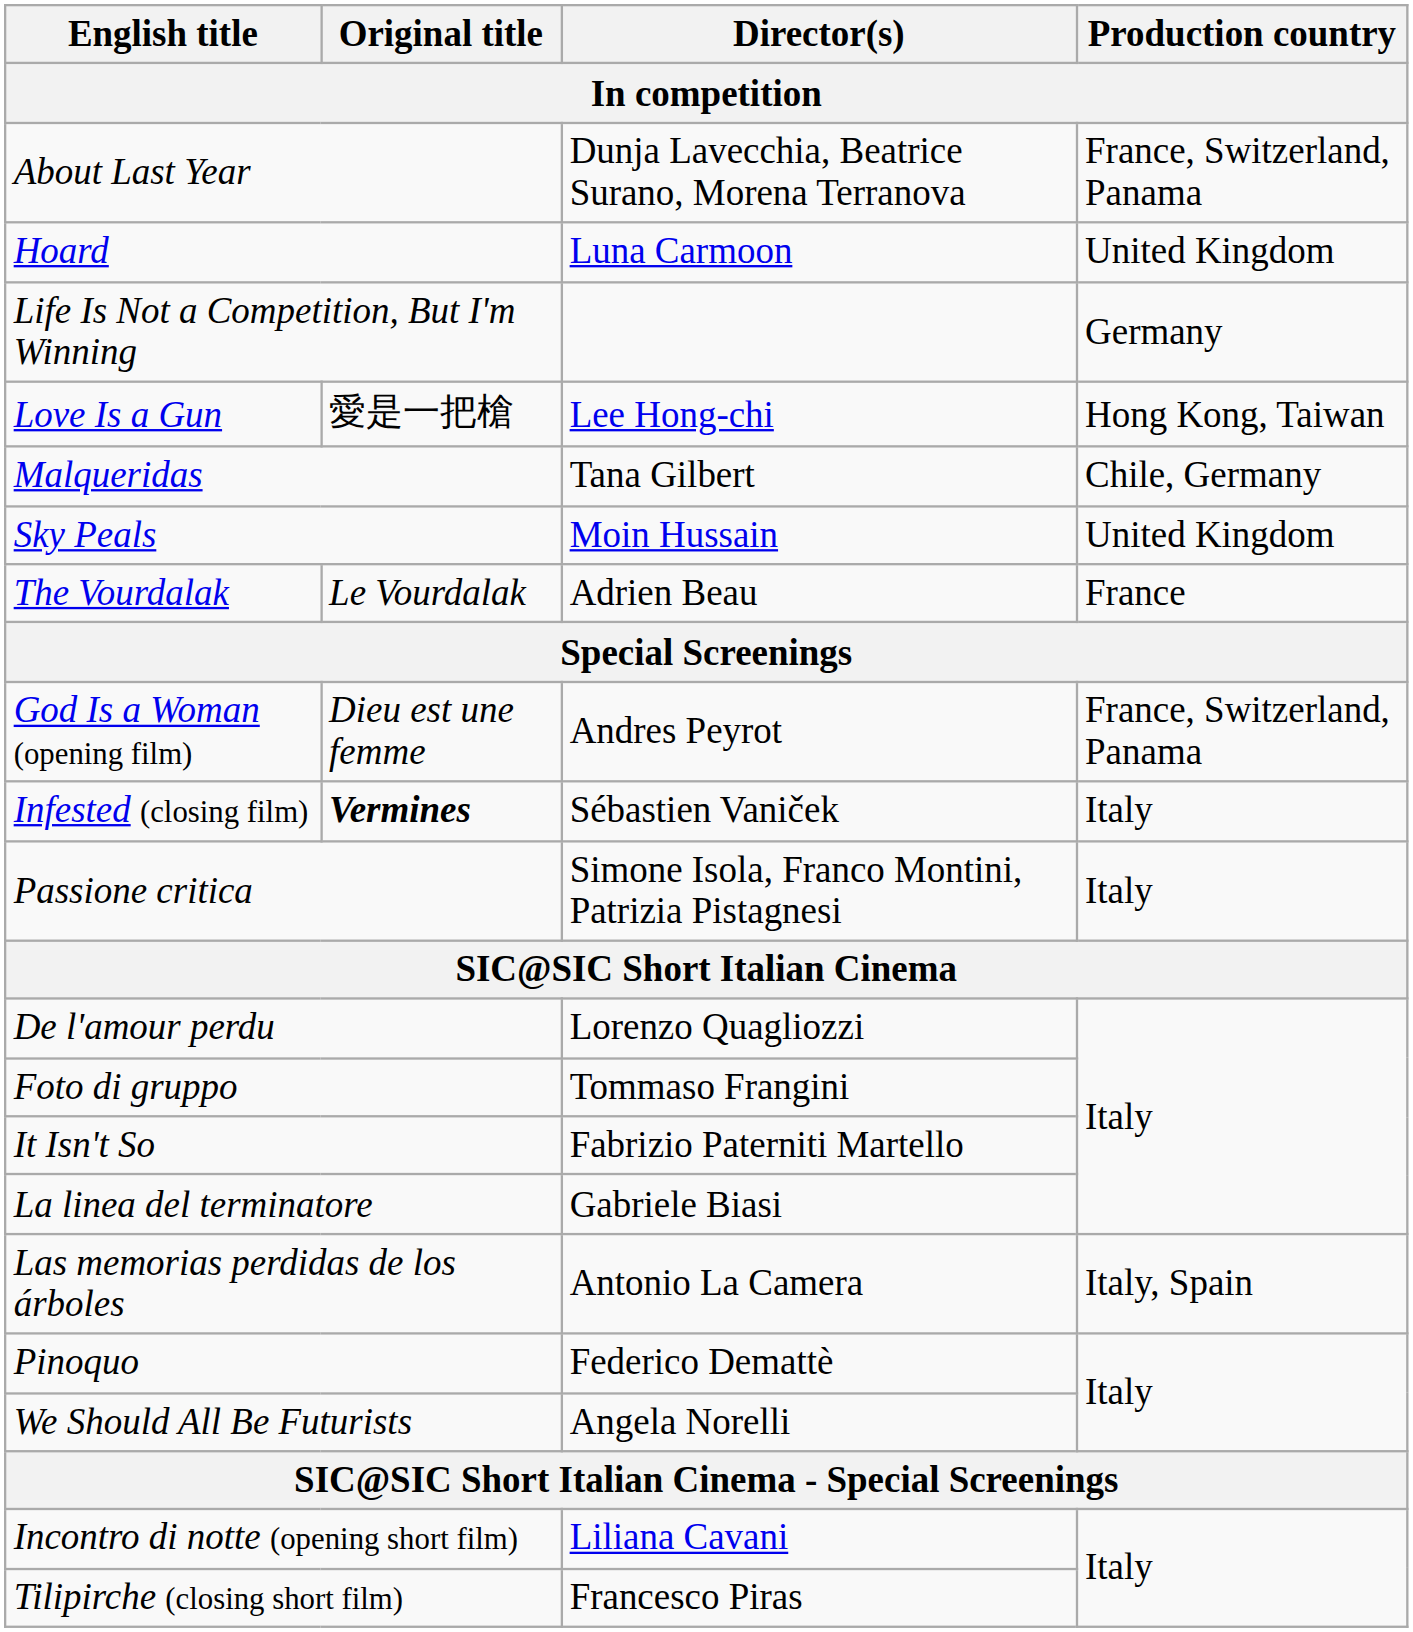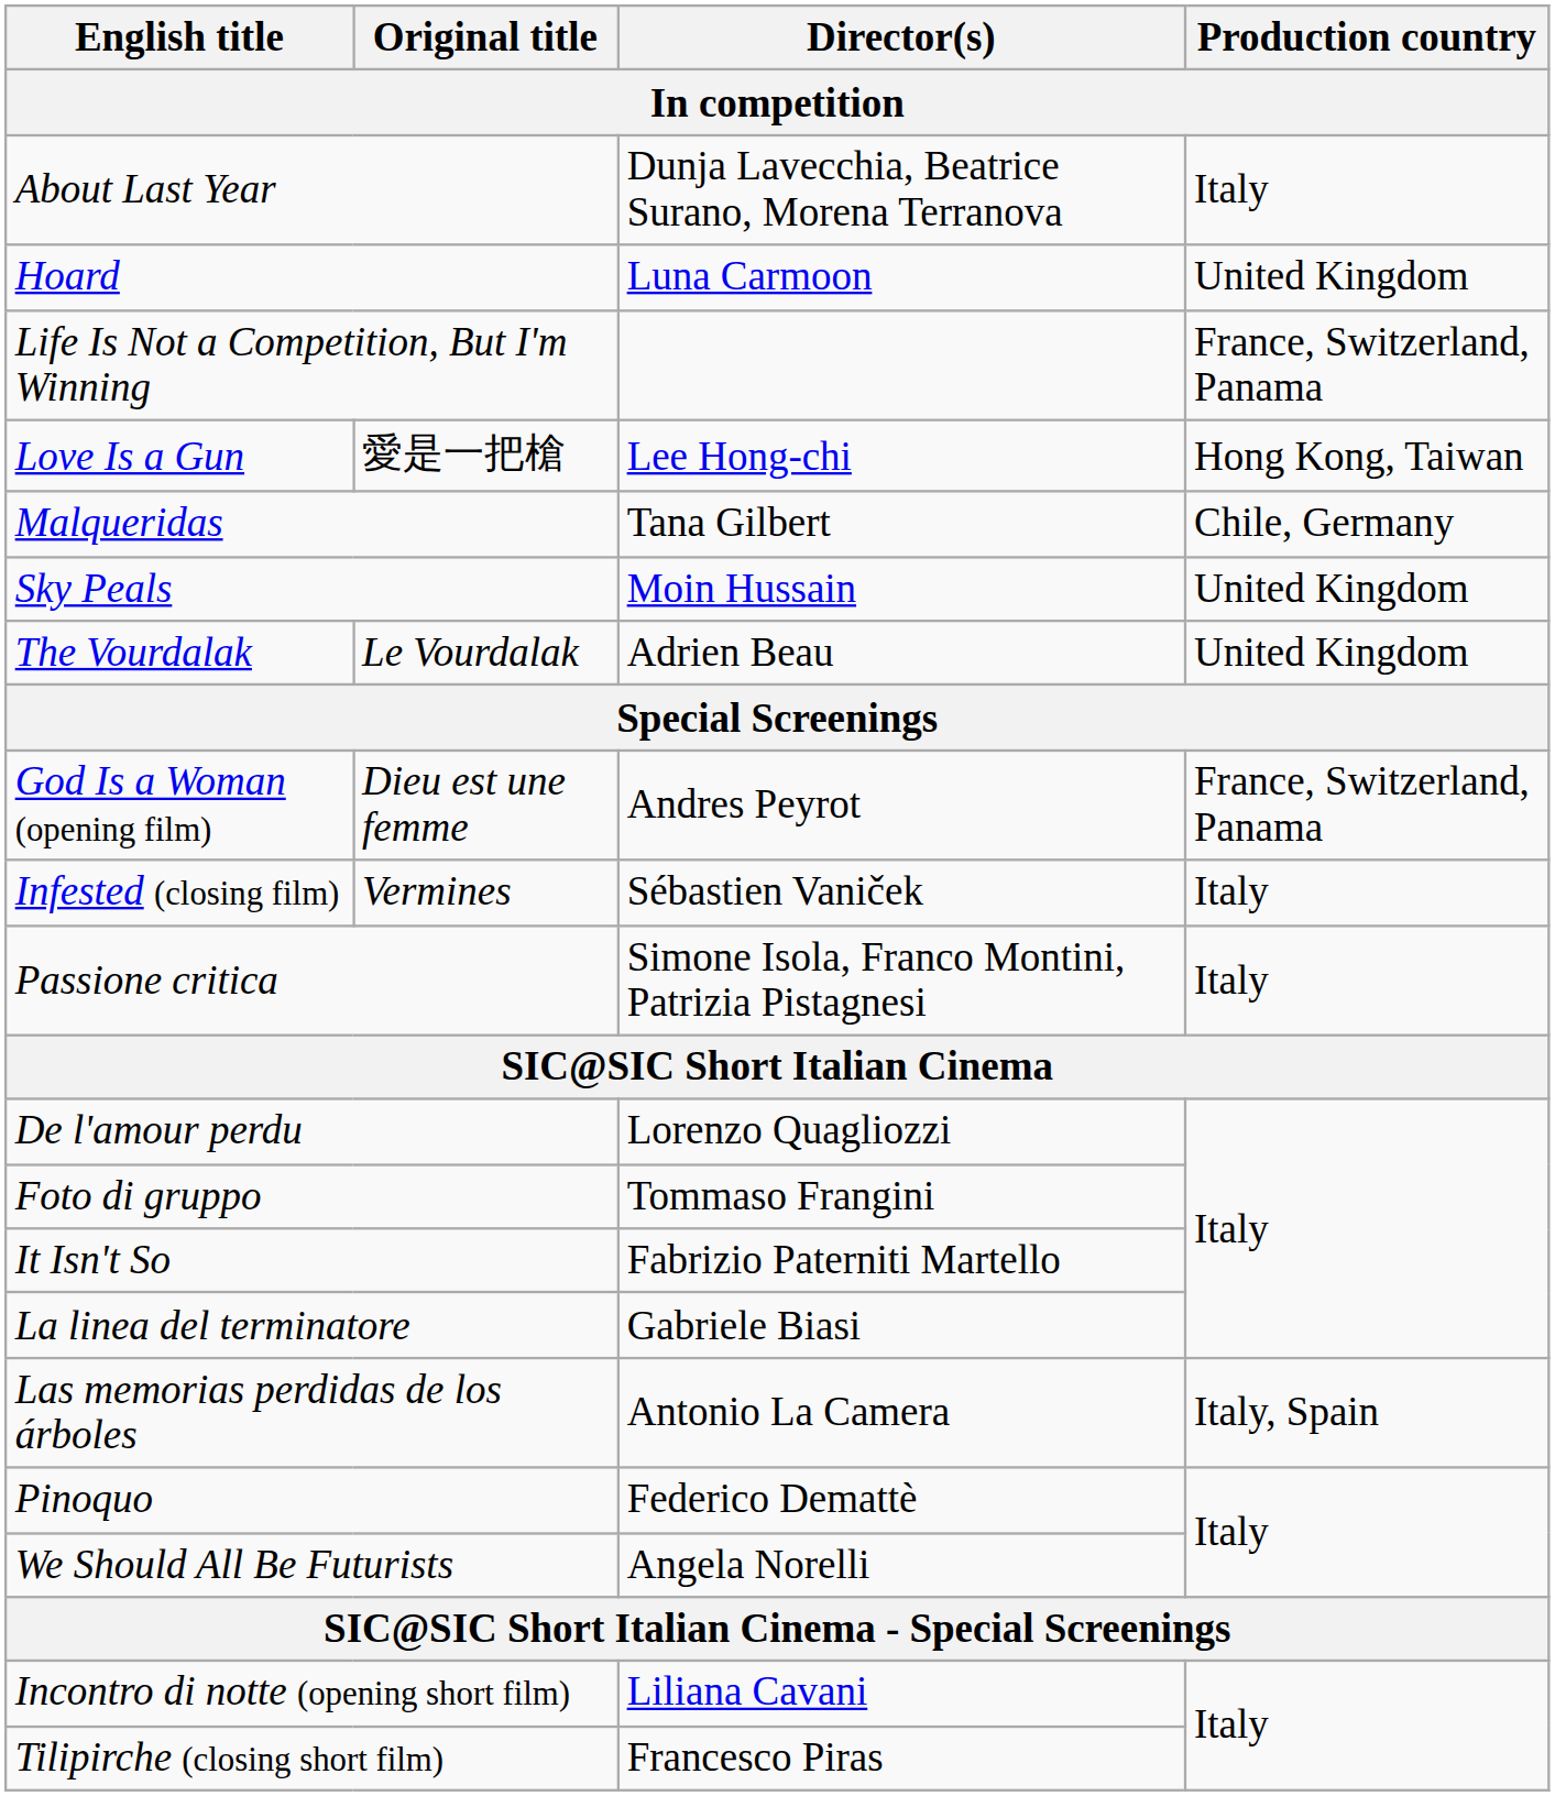About Last Year | Production country: France, Switzerland, Panama -> Italy
Life Is Not a Competition, But I'm Winning | Production country: Germany -> France, Switzerland, Panama
The Vourdalak | Production country: France -> United Kingdom
Infested (closing film) | Original title: bold -> normal
